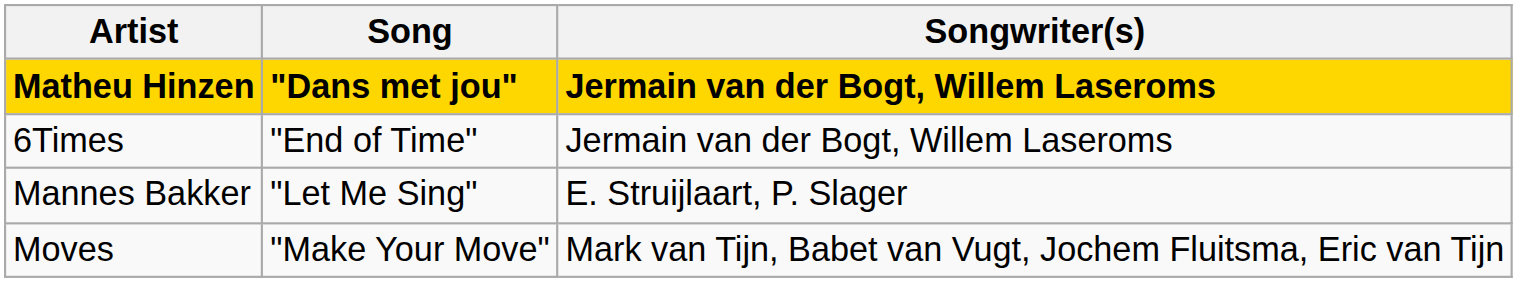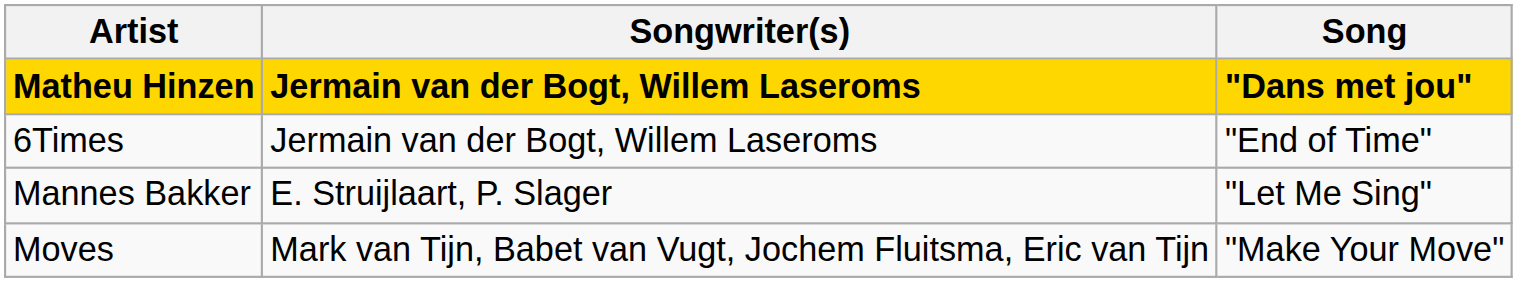columns swapped: Song <-> Songwriter(s)
